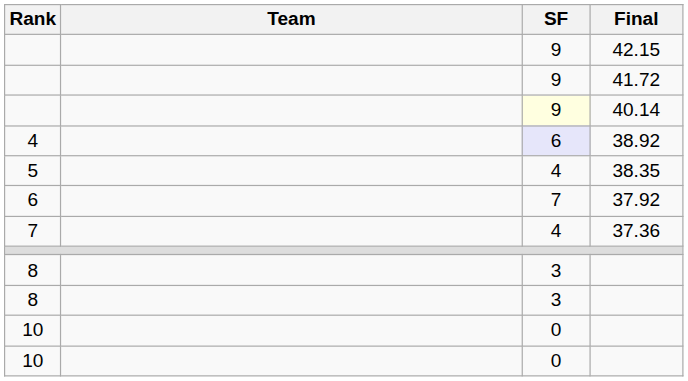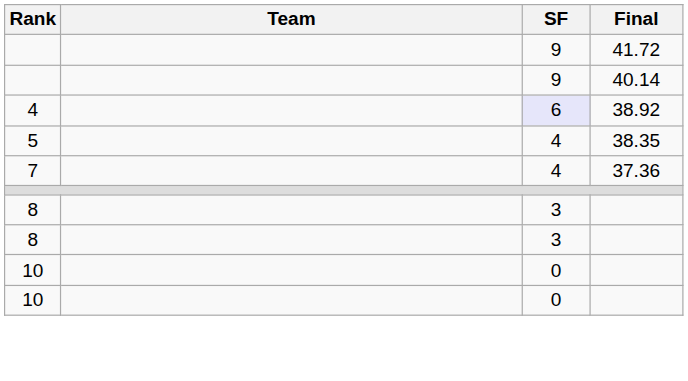- row: 9 | 42.15
40.14 | SF: lightyellow background -> no background
- row: 6 | 7 | 37.92
